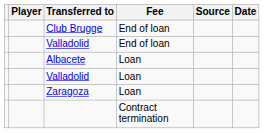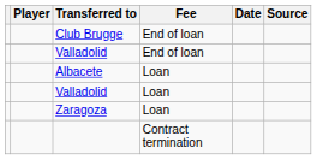columns swapped: Date <-> Source
